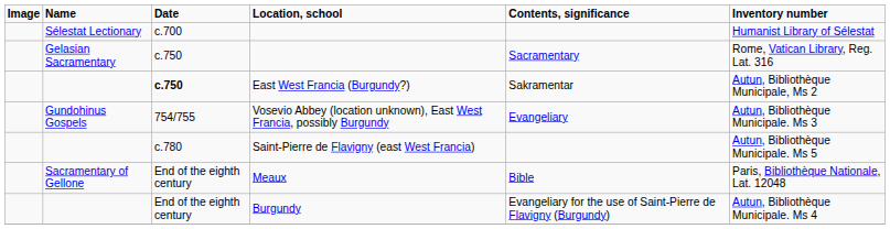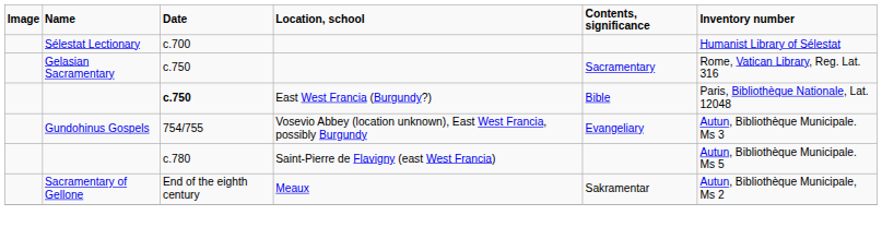East West Francia (Burgundy?) | Contents, significance: Sakramentar -> Bible
East West Francia (Burgundy?) | Inventory number: Autun, Bibliothèque Municipale, Ms 2 -> Paris, Bibliothèque Nationale, Lat. 12048
Meaux | Contents, significance: Bible -> Sakramentar
Meaux | Inventory number: Paris, Bibliothèque Nationale, Lat. 12048 -> Autun, Bibliothèque Municipale, Ms 2
- row: End of the eighth century | Burgundy | Evangeliary for the use of Saint-Pierre de Flavigny (Burgundy) | Autun, Bibliothèque Municipale. Ms 4
